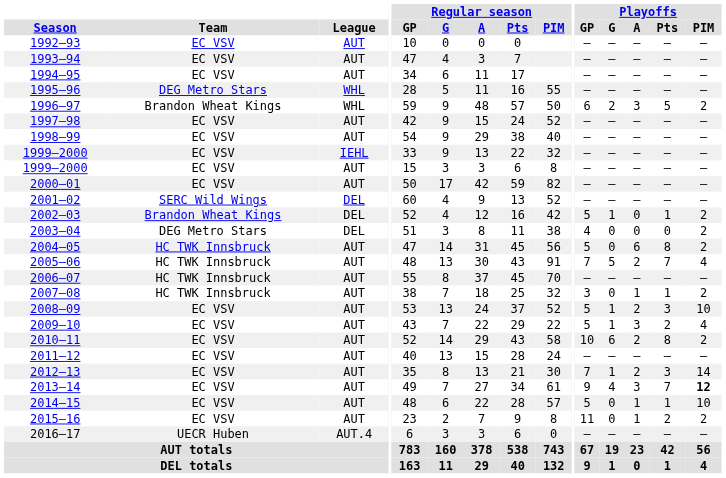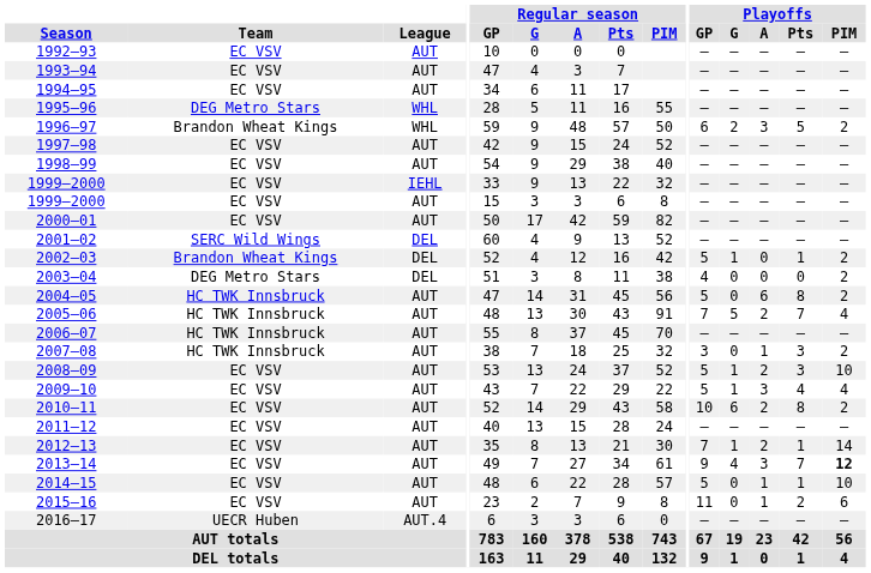2007–08 | Playoffs / Pts: 1 -> 3
2009–10 | Playoffs / Pts: 2 -> 4
2012–13 | Playoffs / Pts: 3 -> 1
2015–16 | Playoffs / PIM: 2 -> 6
